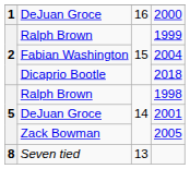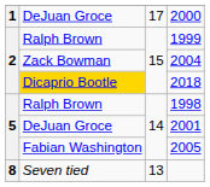2000 | column 3: 16 -> 17
2004 | column 2: Fabian Washington -> Zack Bowman
2018 | column 2: no background -> gold background
2005 | column 2: Zack Bowman -> Fabian Washington
